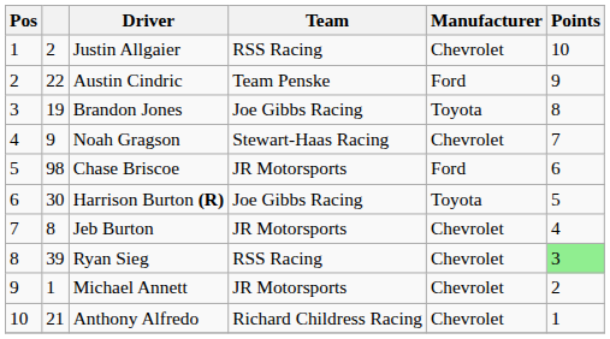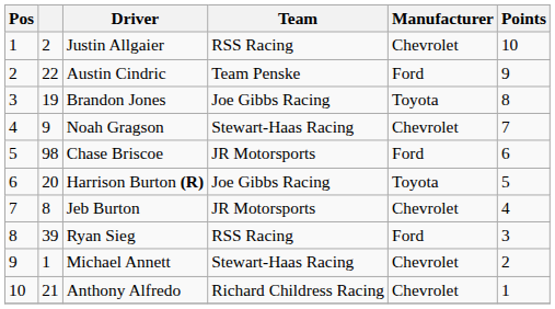Harrison Burton (R) | column 2: 30 -> 20
Ryan Sieg | Manufacturer: Chevrolet -> Ford
Ryan Sieg | Points: lightgreen background -> no background
Michael Annett | Team: JR Motorsports -> Stewart-Haas Racing
